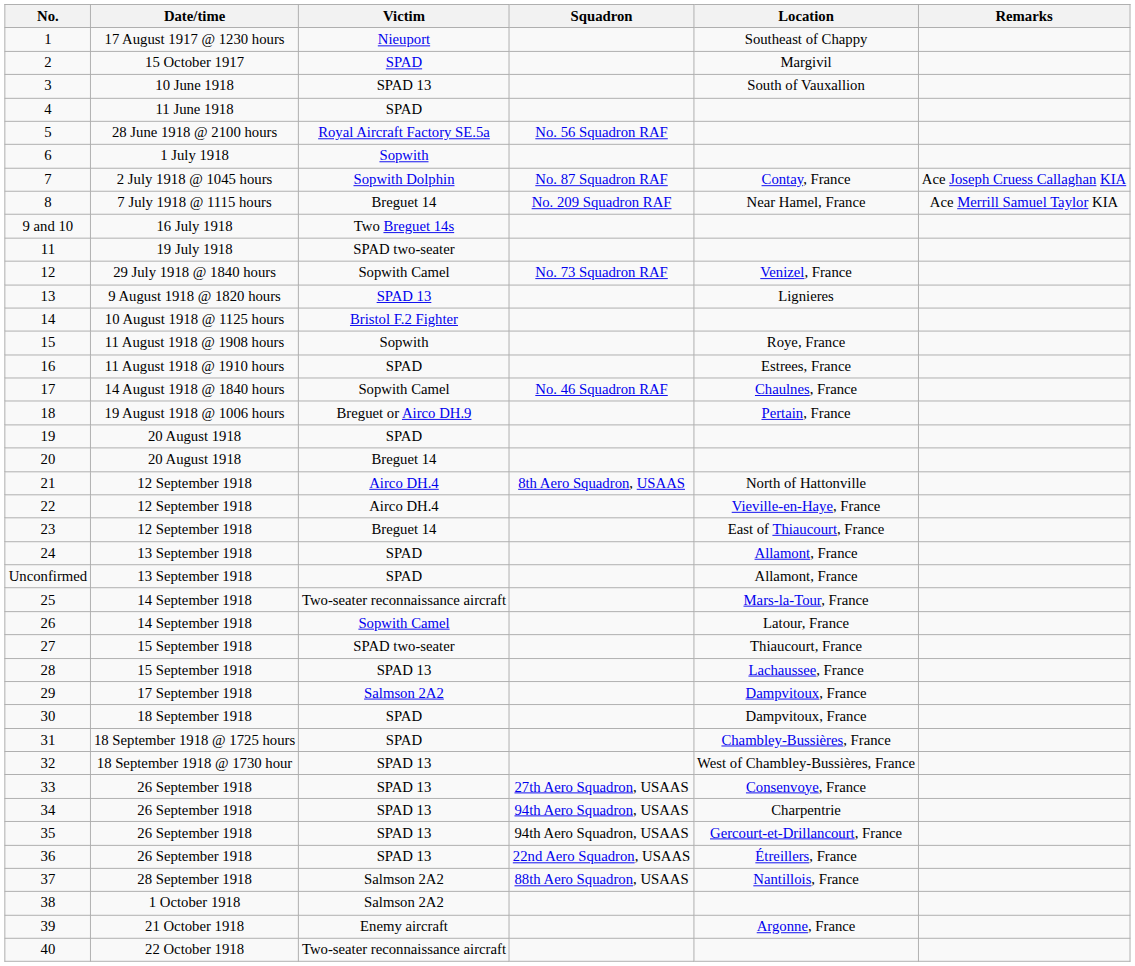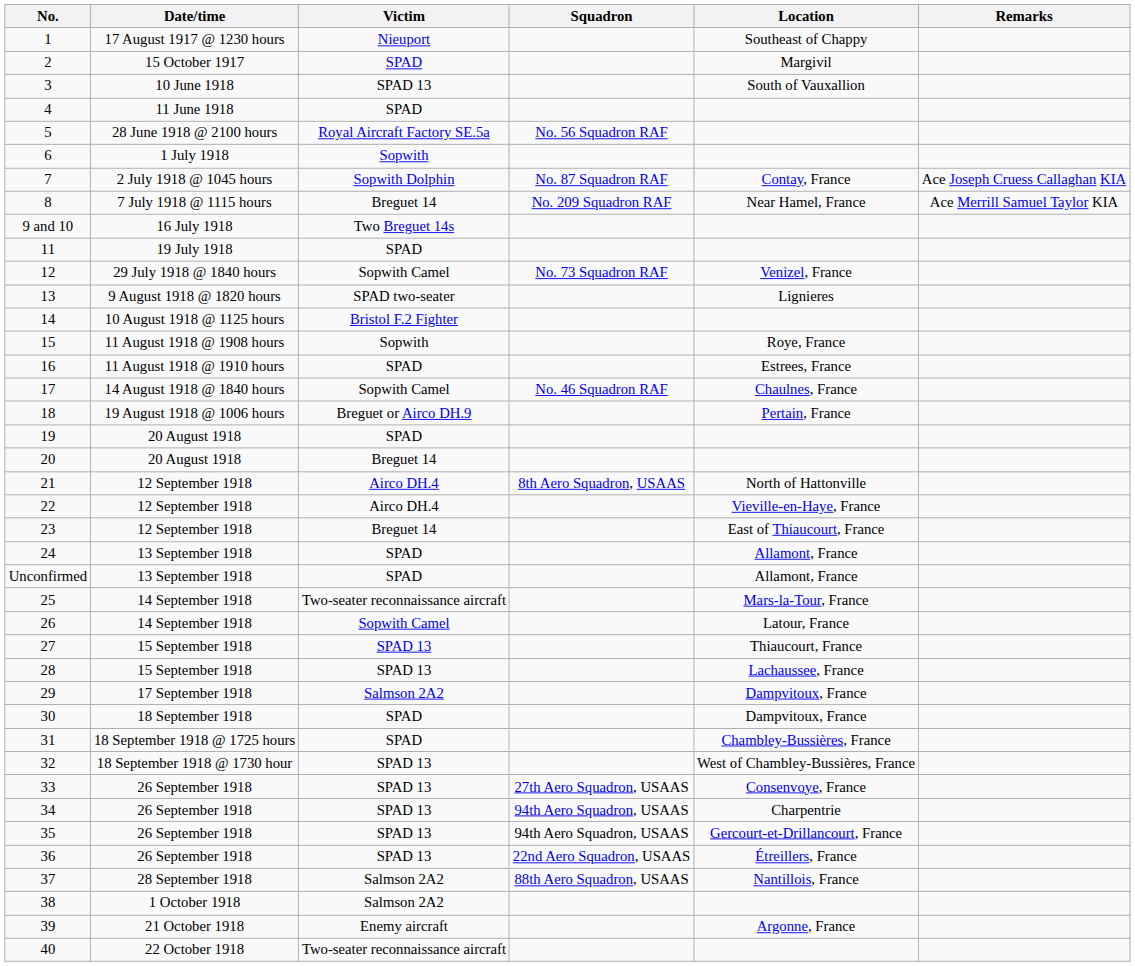11 | Victim: SPAD two-seater -> SPAD
13 | Victim: SPAD 13 -> SPAD two-seater
27 | Victim: SPAD two-seater -> SPAD 13
